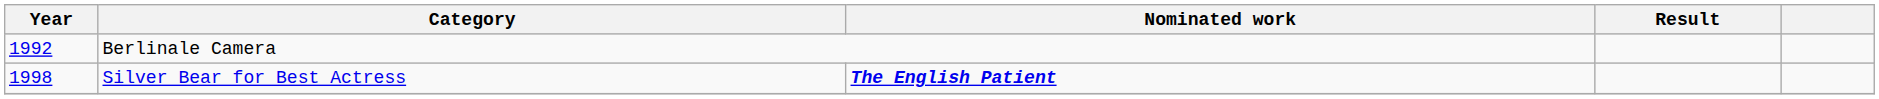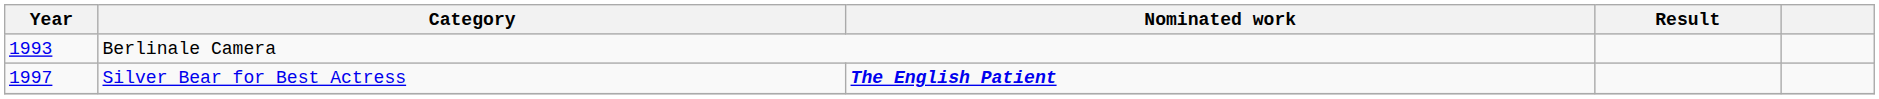Berlinale Camera | Year: 1992 -> 1993
Silver Bear for Best Actress | Year: 1998 -> 1997
